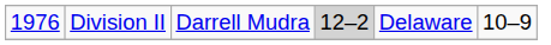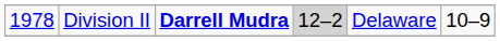Division II | column 1: 1976 -> 1978
Division II | column 3: normal -> bold
